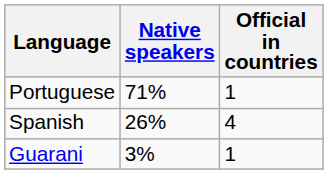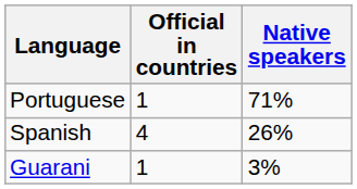columns swapped: Native speakers <-> Official in countries
